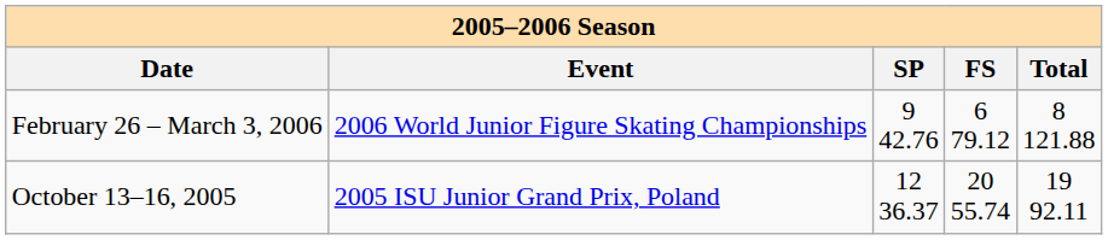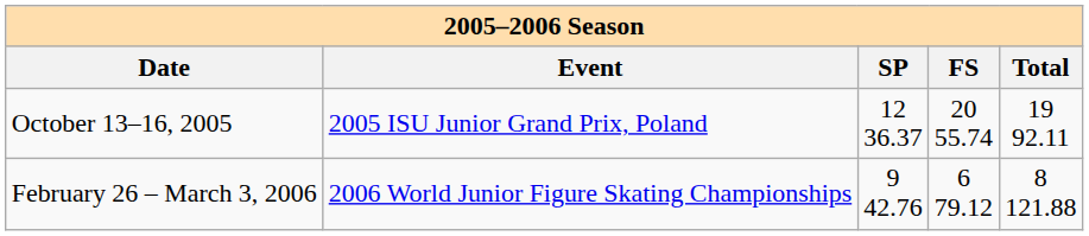rows swapped: February 26 – March 3, 2006 <-> October 13–16, 2005
